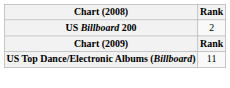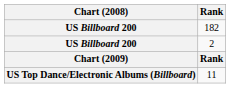+ row: US Billboard 200 | 182
